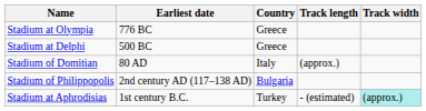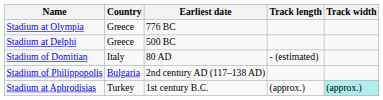columns swapped: Country <-> Earliest date
Stadium of Domitian | Track length: (approx.) -> - (estimated)
Stadium at Aphrodisias | Track length: - (estimated) -> (approx.)
